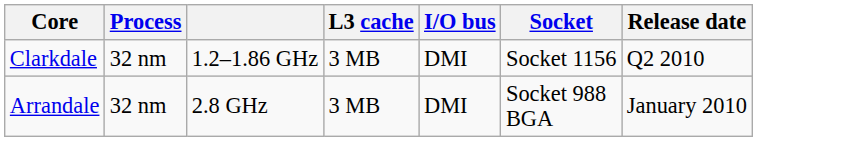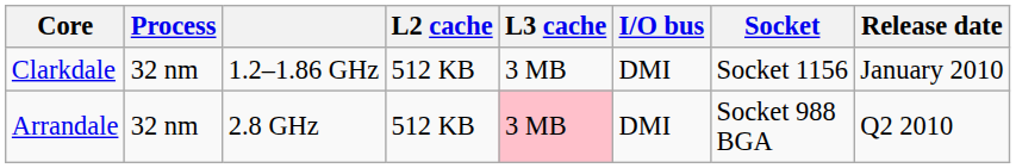+ column: L2 cache | 512 KB | 512 KB
Clarkdale | Release date: Q2 2010 -> January 2010
Arrandale | L3 cache: no background -> pink background
Arrandale | Release date: January 2010 -> Q2 2010
